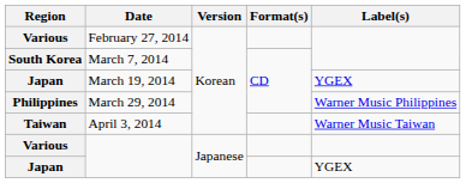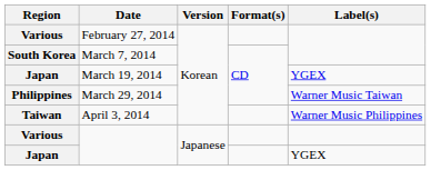March 29, 2014 | Label(s): Warner Music Philippines -> Warner Music Taiwan
April 3, 2014 | Label(s): Warner Music Taiwan -> Warner Music Philippines
